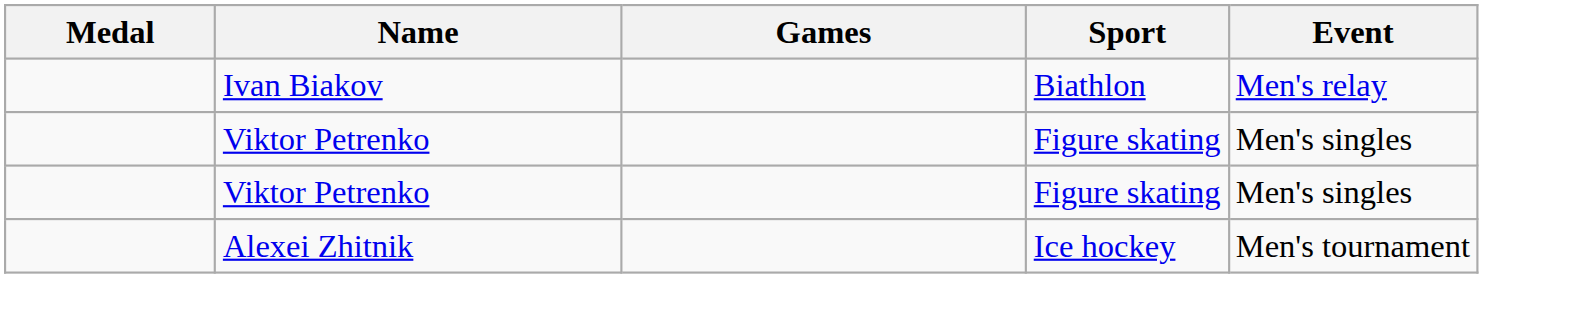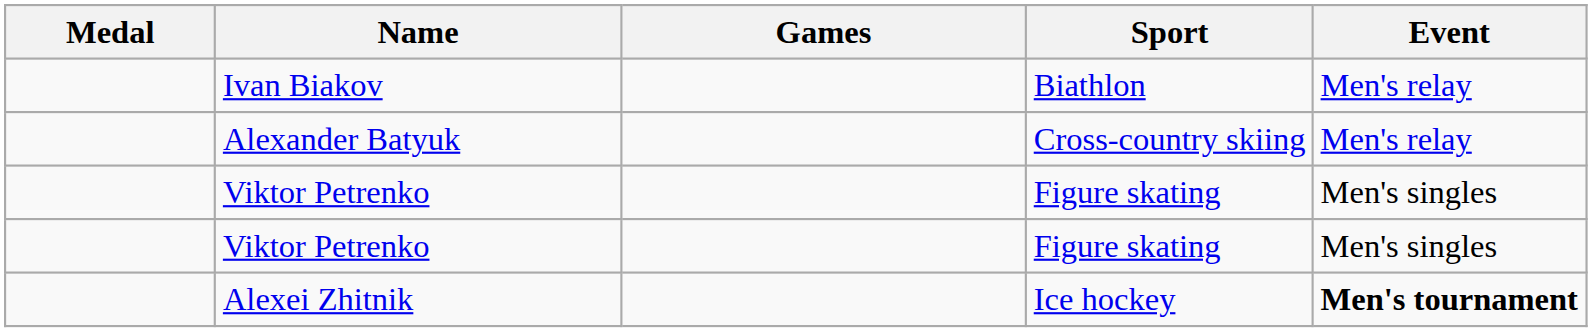+ row: Alexander Batyuk | Cross-country skiing | Men's relay
Alexei Zhitnik | Event: normal -> bold
